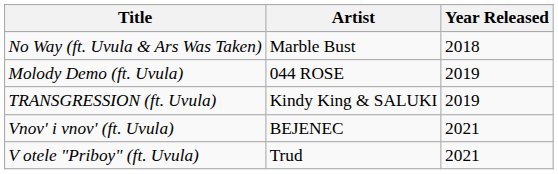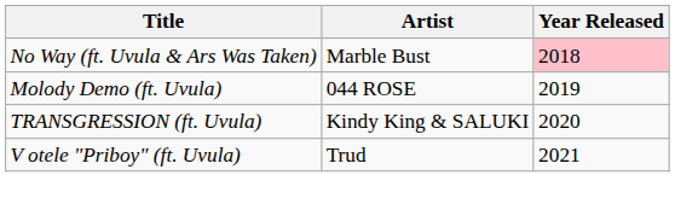No Way (ft. Uvula & Ars Was Taken) | Year Released: no background -> pink background
TRANSGRESSION (ft. Uvula) | Year Released: 2019 -> 2020
- row: Vnov' i vnov' (ft. Uvula) | BEJENEC | 2021
